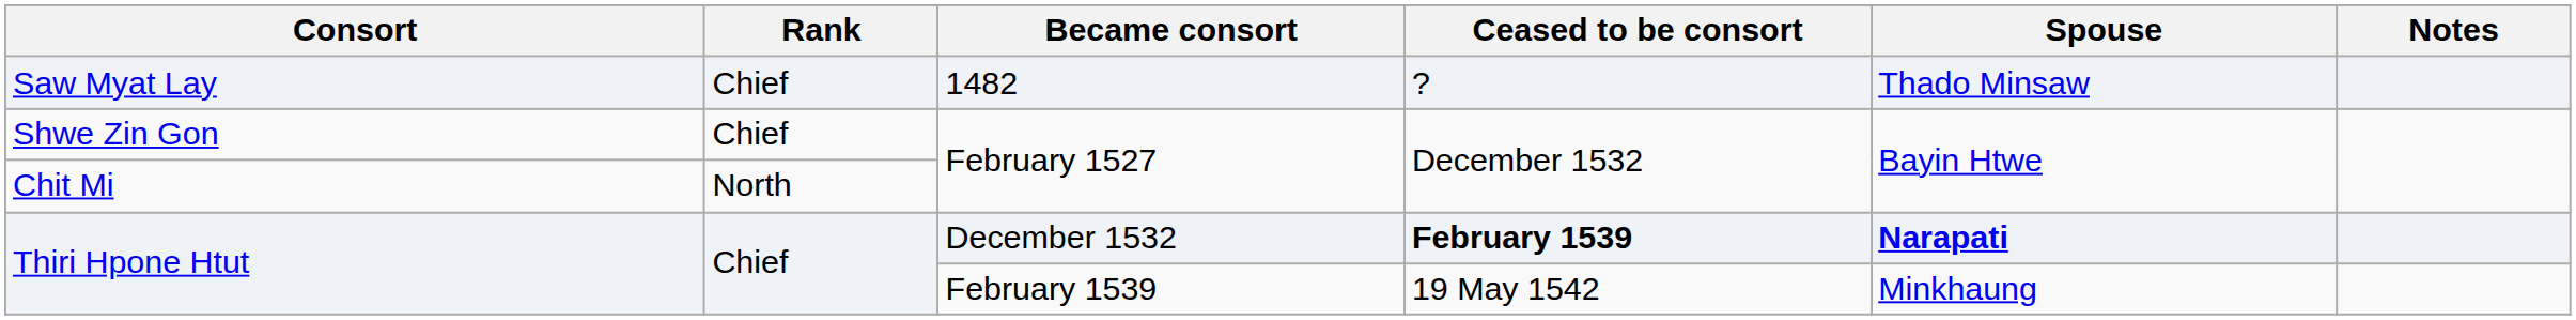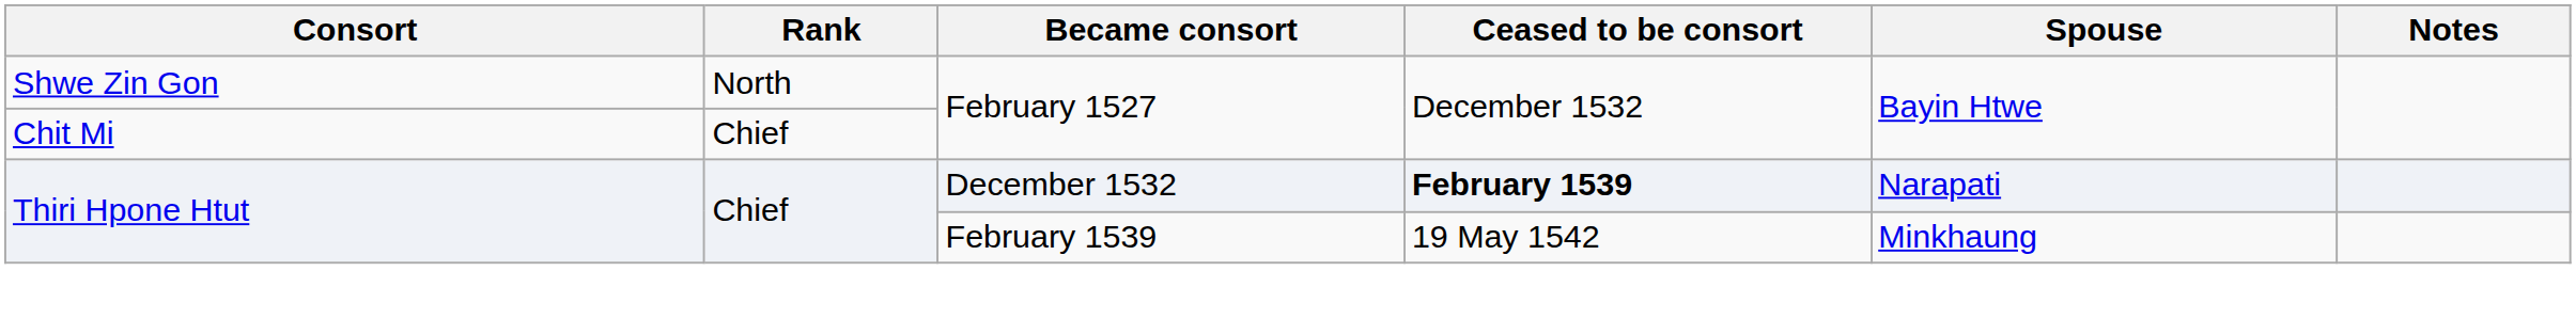- row: Saw Myat Lay | Chief | 1482 | ? | Thado Minsaw
Shwe Zin Gon | Rank: Chief -> North
Chit Mi | Rank: North -> Chief
Thiri Hpone Htut / December 1532 | Spouse: bold -> normal
